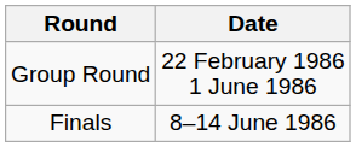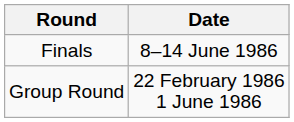rows swapped: Group Round <-> Finals
